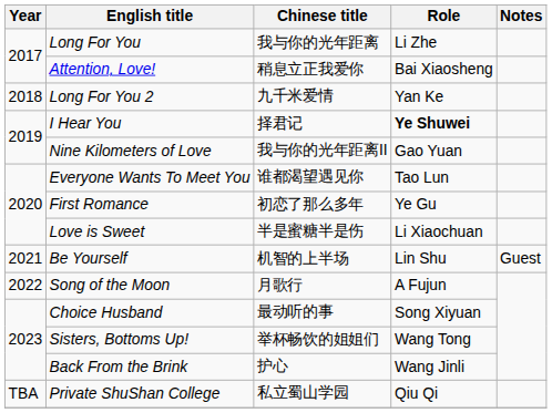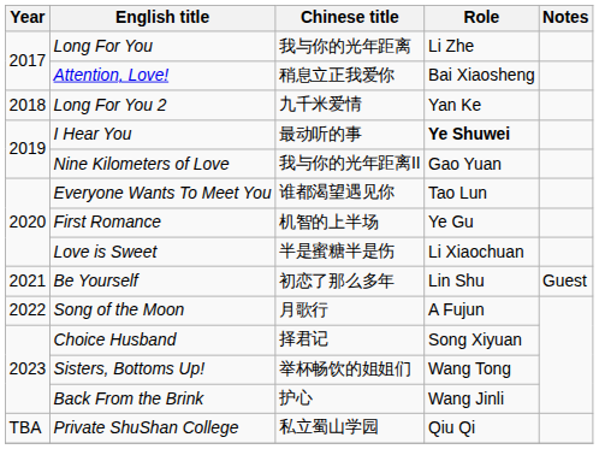I Hear You | Chinese title: 择君记 -> 最动听的事
First Romance | Chinese title: 初恋了那么多年 -> 机智的上半场
Be Yourself | Chinese title: 机智的上半场 -> 初恋了那么多年
Choice Husband | Chinese title: 最动听的事 -> 择君记
